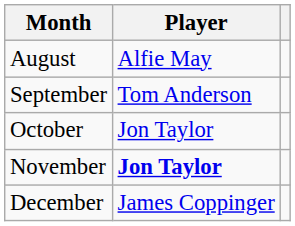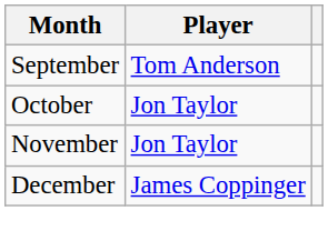- row: August | Alfie May
November | Player: bold -> normal
